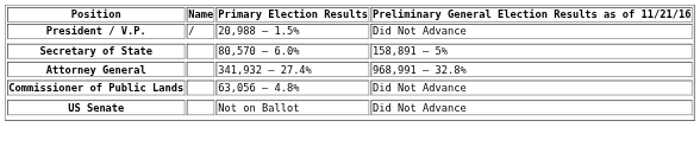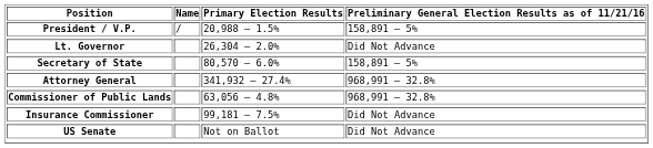President / V.P. | Preliminary General Election Results as of 11/21/16: Did Not Advance -> 158,891 – 5%
+ row: Lt. Governor | 26,304 – 2.0% | Did Not Advance
Commissioner of Public Lands | Preliminary General Election Results as of 11/21/16: Did Not Advance -> 968,991 – 32.8%
+ row: Insurance Commissioner | 99,181 – 7.5% | Did Not Advance
